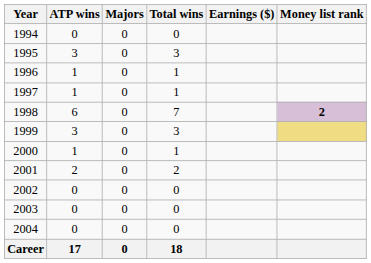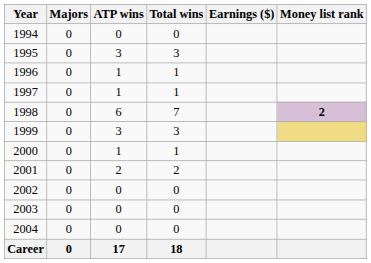columns swapped: Majors <-> ATP wins
